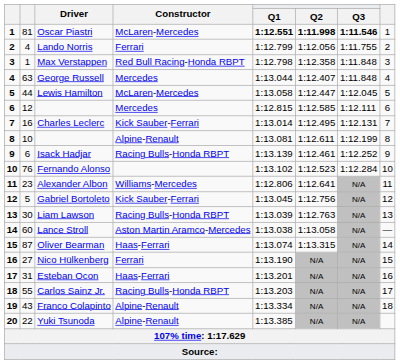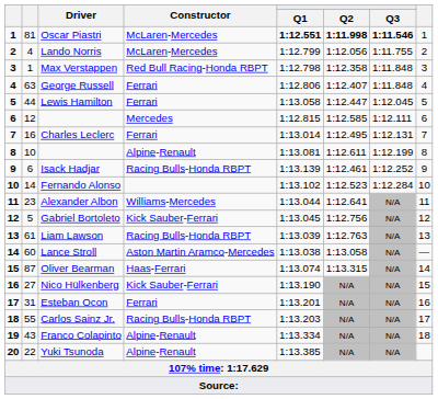Lando Norris | Constructor: Ferrari -> McLaren-Mercedes
George Russell | Constructor: Mercedes -> Ferrari
George Russell | Q1: 1:13.044 -> 1:12.806
Lewis Hamilton | Constructor: McLaren-Mercedes -> Ferrari
Charles Leclerc | Constructor: Kick Sauber-Ferrari -> Ferrari
Fernando Alonso | column 2: 76 -> 14
Alexander Albon | Q1: 1:12.806 -> 1:13.044
Liam Lawson | column 2: 30 -> 61
Nico Hülkenberg | Constructor: Ferrari -> Kick Sauber-Ferrari
Esteban Ocon | Constructor: Haas-Ferrari -> Ferrari
